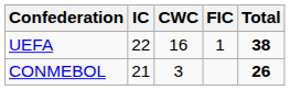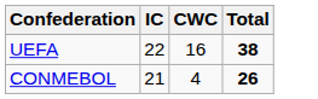- column: FIC | 1
CONMEBOL | CWC: 3 -> 4
